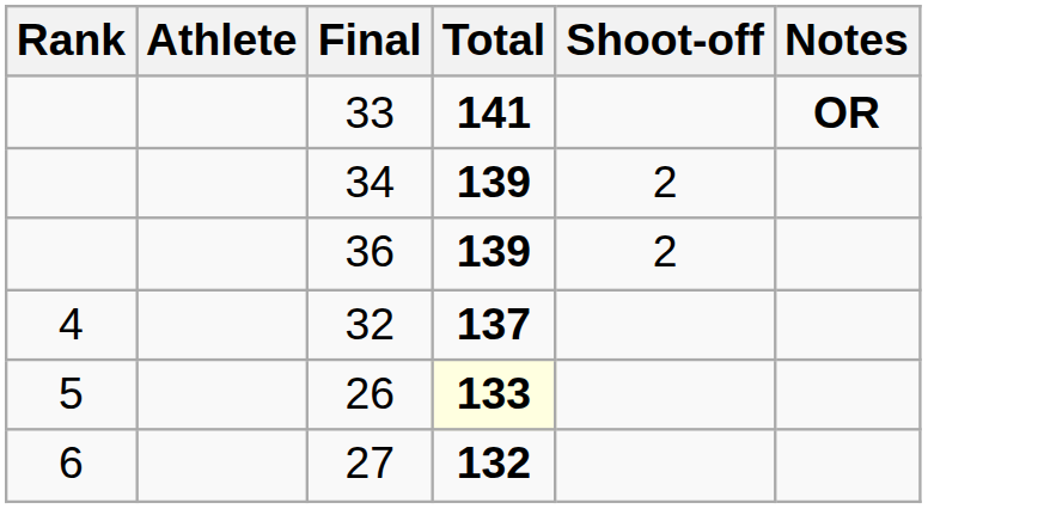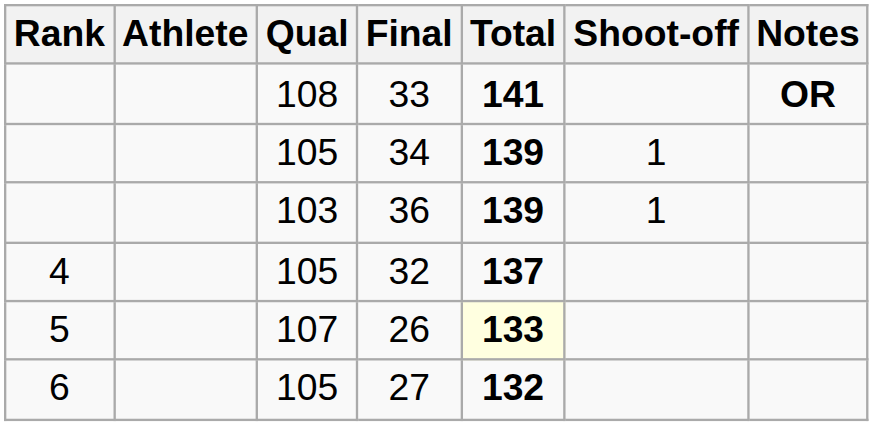+ column: Qual | 108 | 105 | 103 | 105 | 107 | 105
34 | Shoot-off: 2 -> 1
36 | Shoot-off: 2 -> 1
